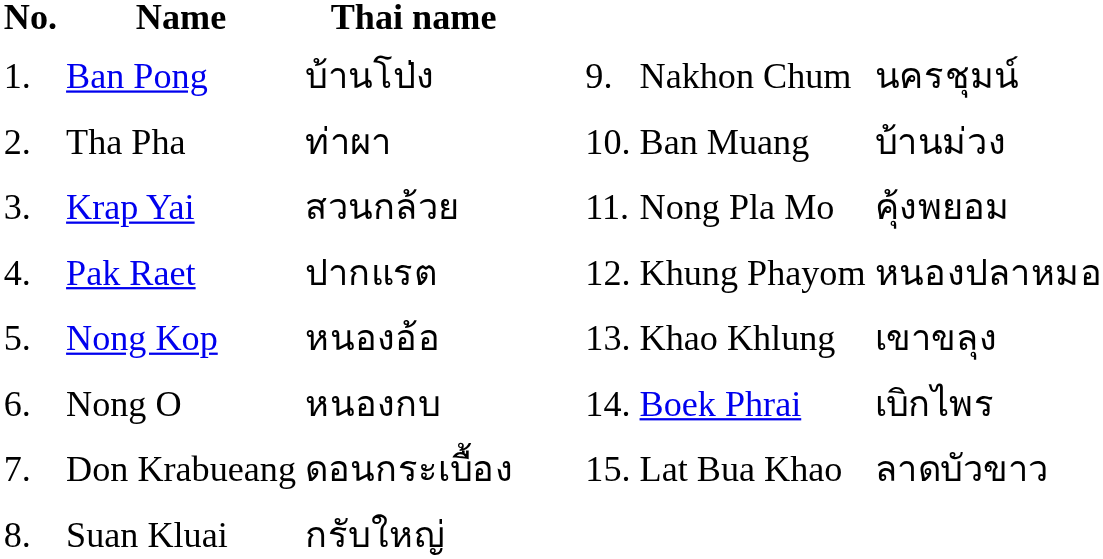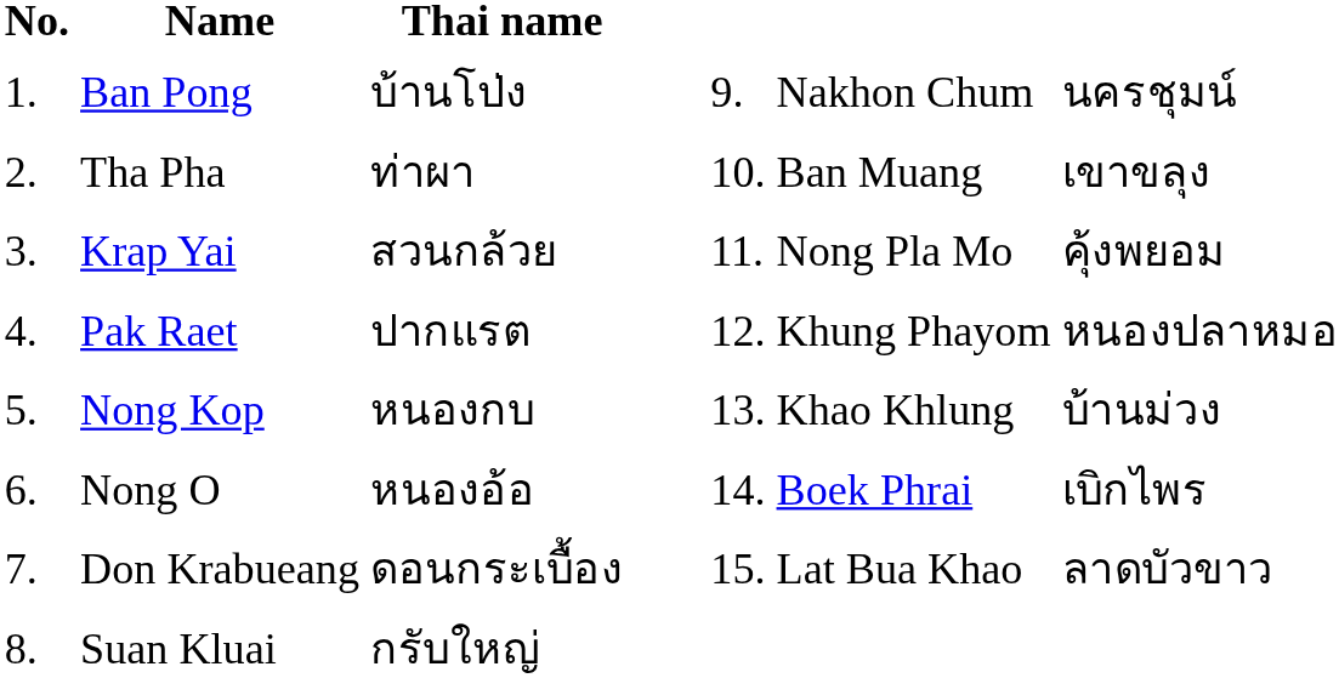Tha Pha | column 8: บ้านม่วง -> เขาขลุง
Nong Kop | Thai name: หนองอ้อ -> หนองกบ
Nong Kop | column 8: เขาขลุง -> บ้านม่วง
Nong O | Thai name: หนองกบ -> หนองอ้อ
